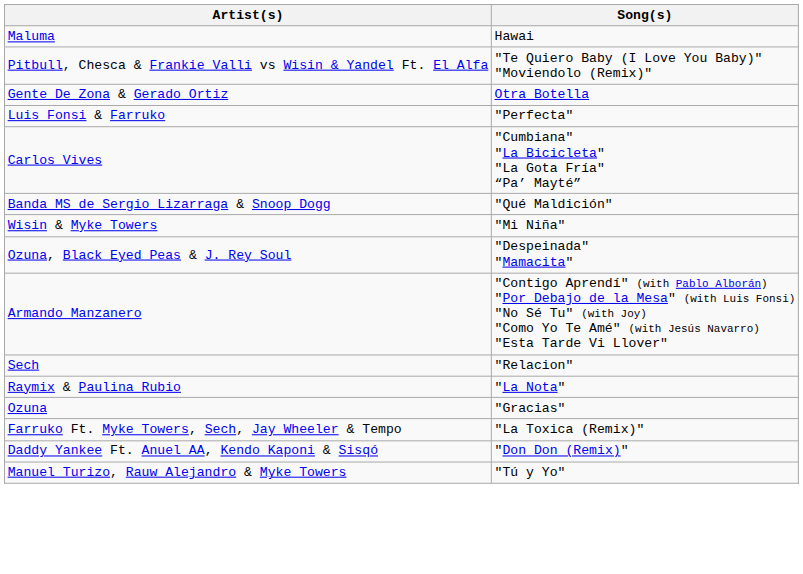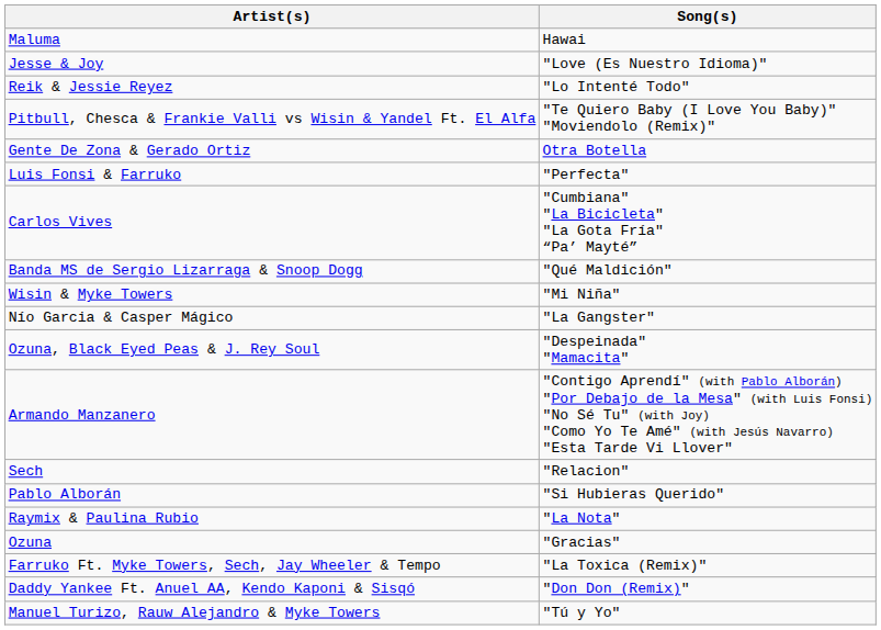+ row: Jesse & Joy | "Love (Es Nuestro Idioma)"
+ row: Reik & Jessie Reyez | "Lo Intenté Todo"
+ row: Nío Garcia & Casper Mágico | "La Gangster"
+ row: Pablo Alborán | "Si Hubieras Querido"
